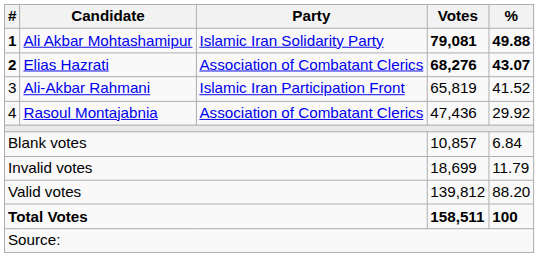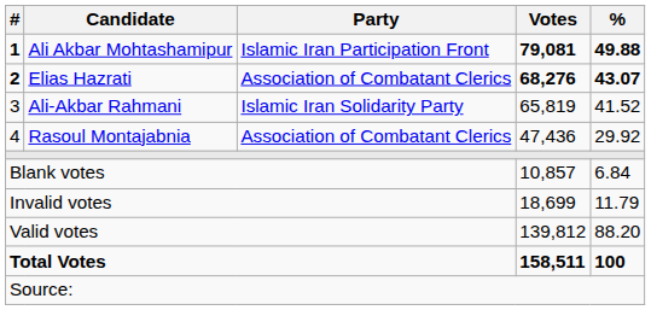1 | Party: Islamic Iran Solidarity Party -> Islamic Iran Participation Front
3 | Party: Islamic Iran Participation Front -> Islamic Iran Solidarity Party
